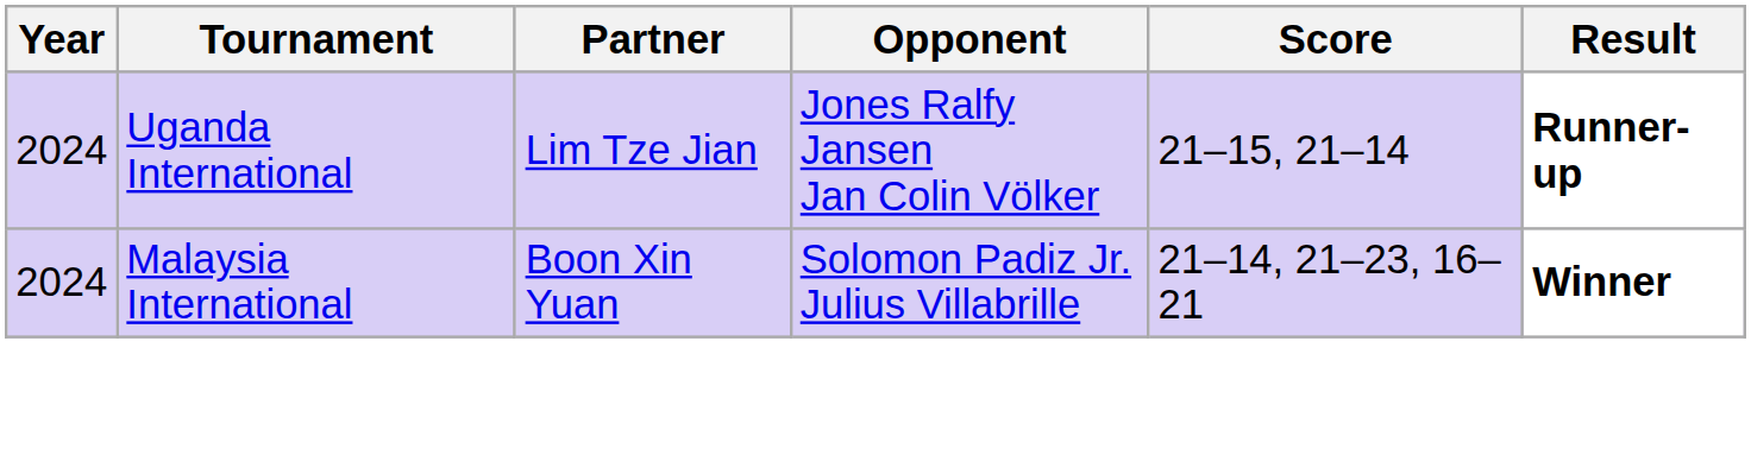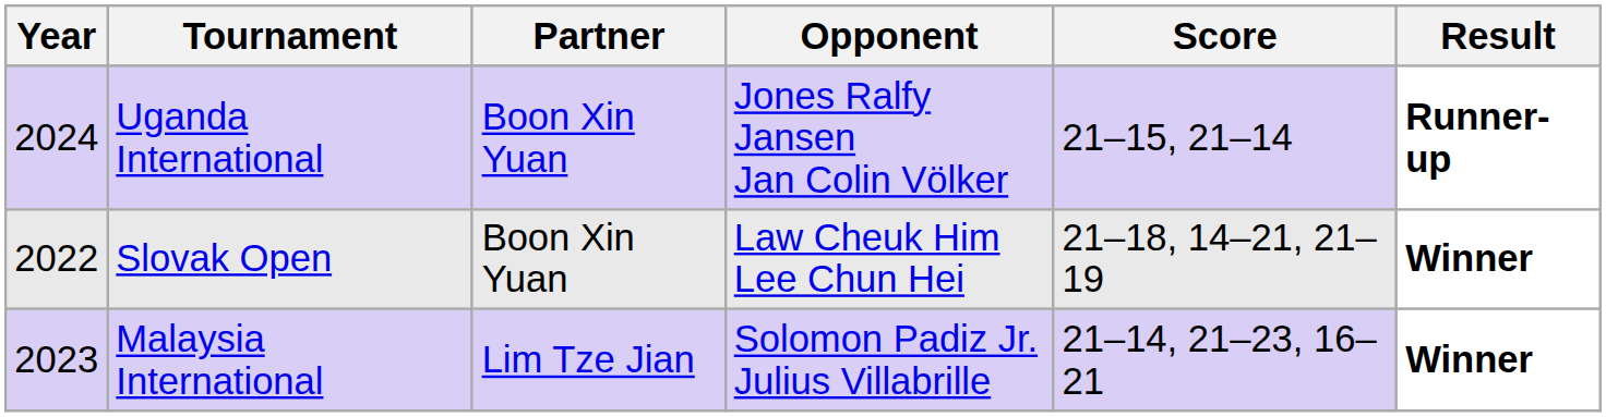Uganda International | Partner: Lim Tze Jian -> Boon Xin Yuan
+ row: 2022 | Slovak Open | Boon Xin Yuan | Law Cheuk Him Lee Chun Hei | 21–18, 14–21, 21–19 | Winner
Malaysia International | Year: 2024 -> 2023
Malaysia International | Partner: Boon Xin Yuan -> Lim Tze Jian
